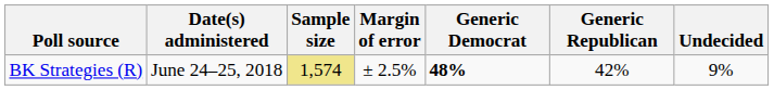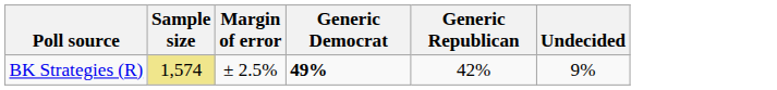- column: Date(s) administered | June 24–25, 2018
BK Strategies (R) | Generic Democrat: 48% -> 49%
